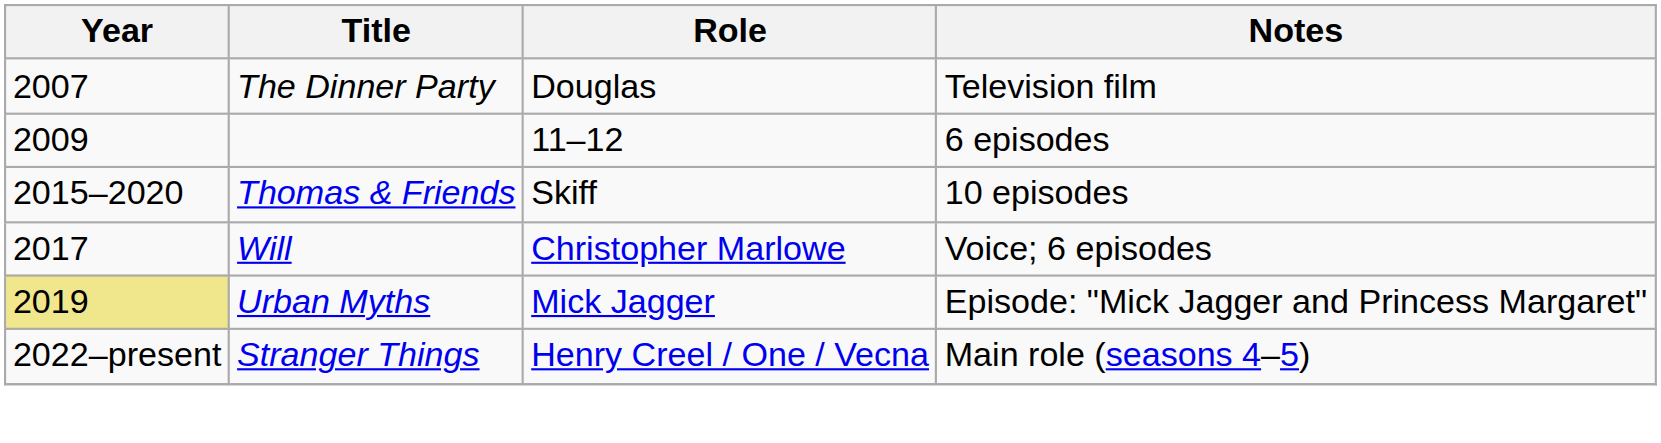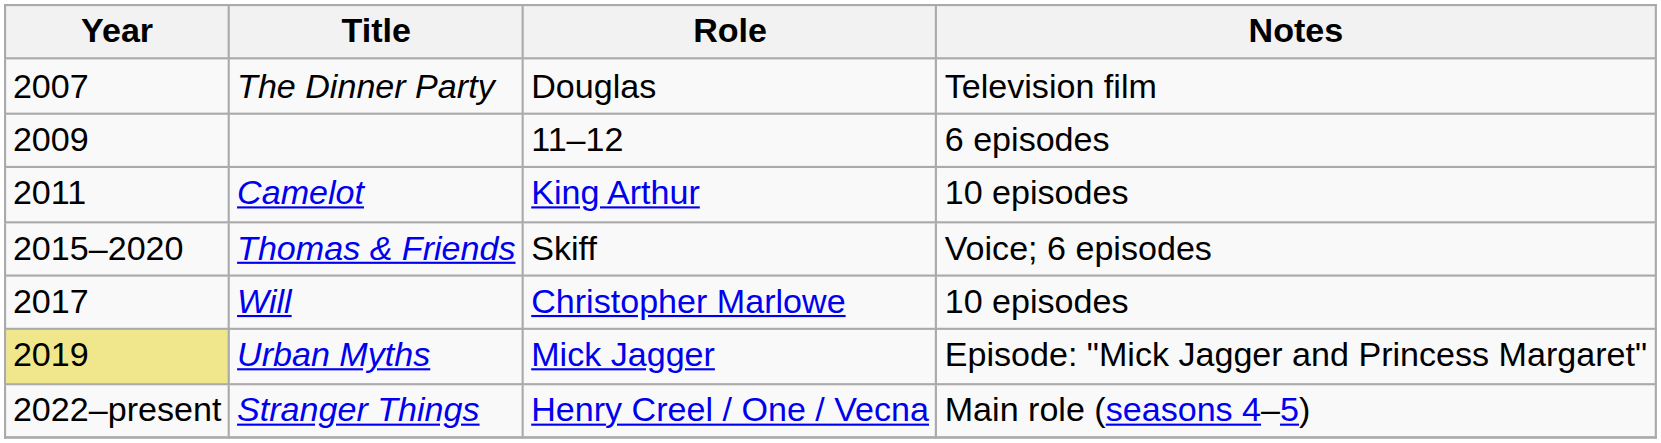+ row: 2011 | Camelot | King Arthur | 10 episodes
Thomas & Friends | Notes: 10 episodes -> Voice; 6 episodes
Will | Notes: Voice; 6 episodes -> 10 episodes
